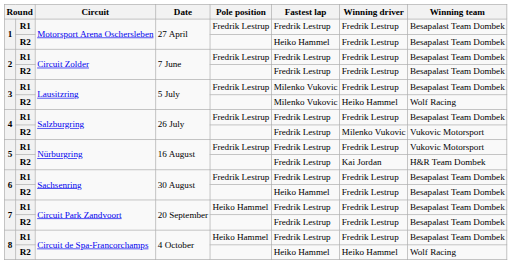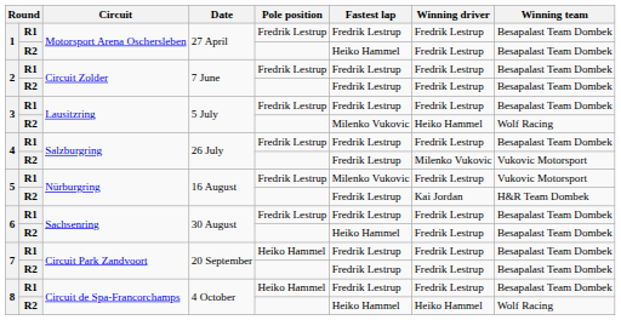3 / R1 | Fastest lap: Milenko Vukovic -> Fredrik Lestrup
5 / R1 | Fastest lap: Fredrik Lestrup -> Milenko Vukovic
